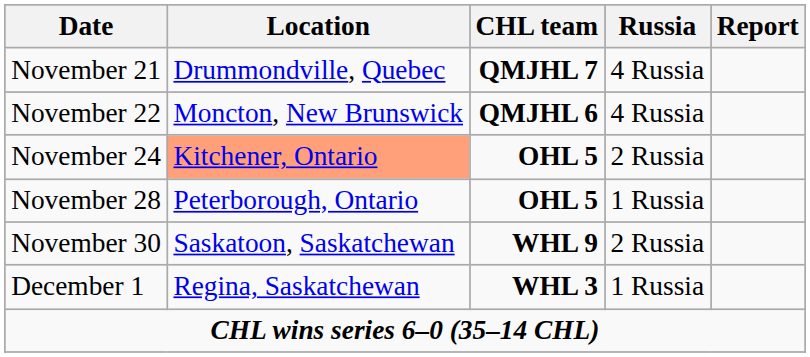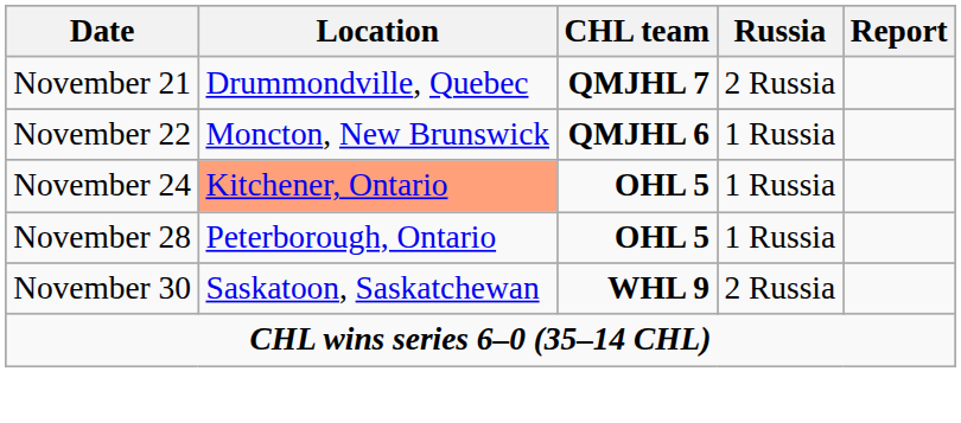November 21 | Russia: 4 Russia -> 2 Russia
November 22 | Russia: 4 Russia -> 1 Russia
November 24 | Russia: 2 Russia -> 1 Russia
- row: December 1 | Regina, Saskatchewan | WHL 3 | 1 Russia
